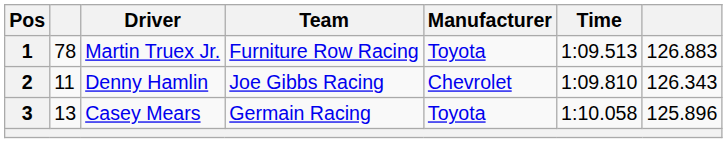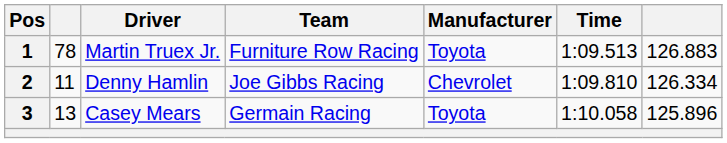2 | column 7: 126.343 -> 126.334
